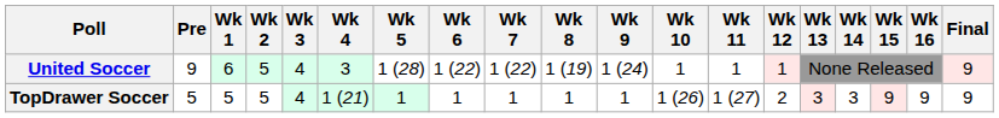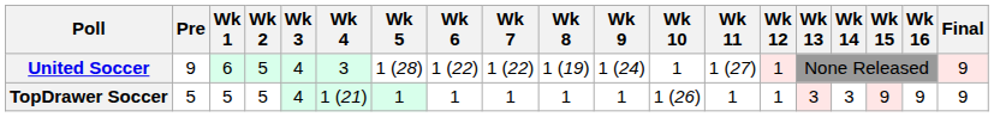United Soccer | Wk 11: 1 -> 1 (27)
TopDrawer Soccer | Wk 11: 1 (27) -> 1
TopDrawer Soccer | Wk 12: 2 -> 1
